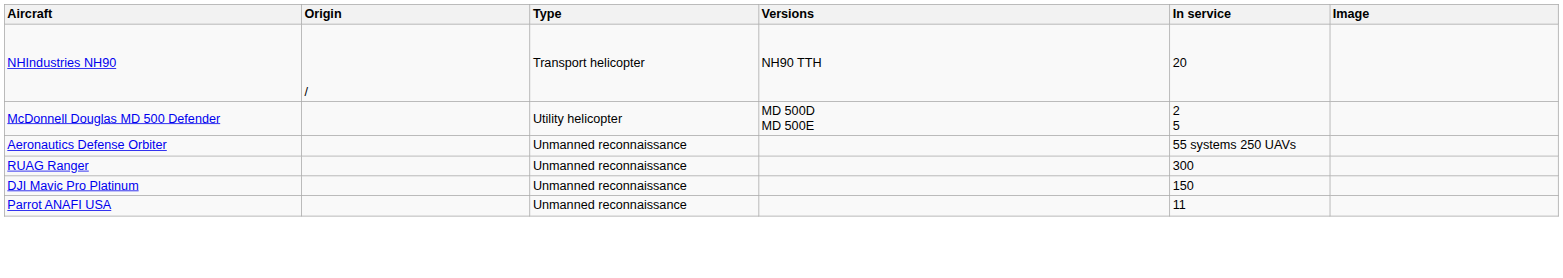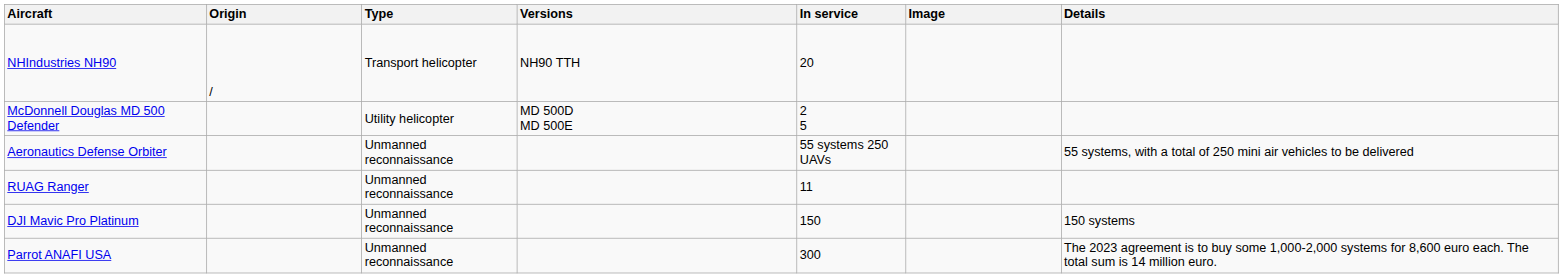+ column: Details | 55 systems, with a total of 250 mini air vehicles to be delivered | 150 systems | The 2023 agreement is to buy some 1,000-2,000 systems for 8,600 euro each. The total sum is 14 million euro.
RUAG Ranger | In service: 300 -> 11
Parrot ANAFI USA | In service: 11 -> 300
